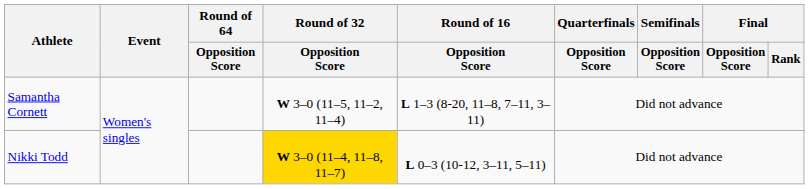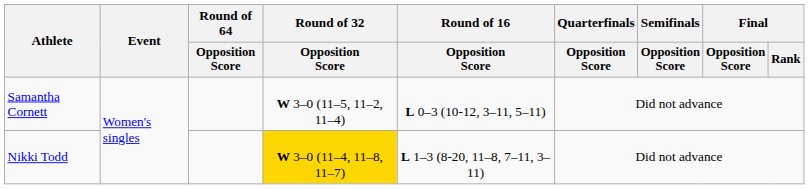Samantha Cornett | Round of 16 / Opposition Score: L 1–3 (8-20, 11–8, 7–11, 3–11) -> L 0–3 (10-12, 3–11, 5–11)
Nikki Todd | Round of 16 / Opposition Score: L 0–3 (10-12, 3–11, 5–11) -> L 1–3 (8-20, 11–8, 7–11, 3–11)
